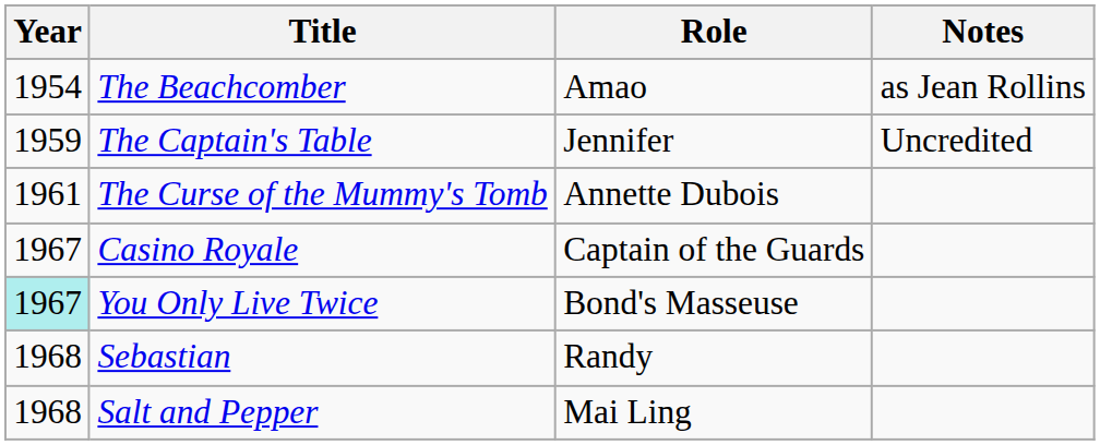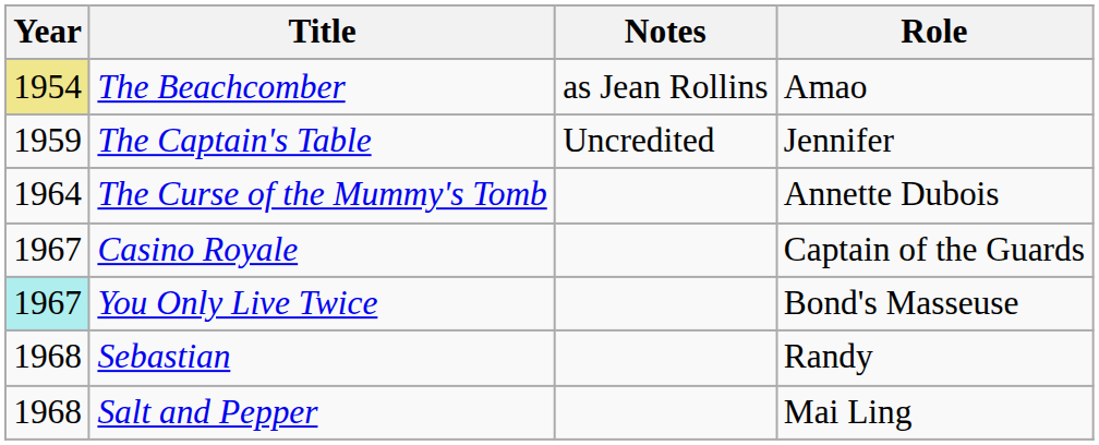columns swapped: Role <-> Notes
The Beachcomber | Year: no background -> khaki background
The Curse of the Mummy's Tomb | Year: 1961 -> 1964
